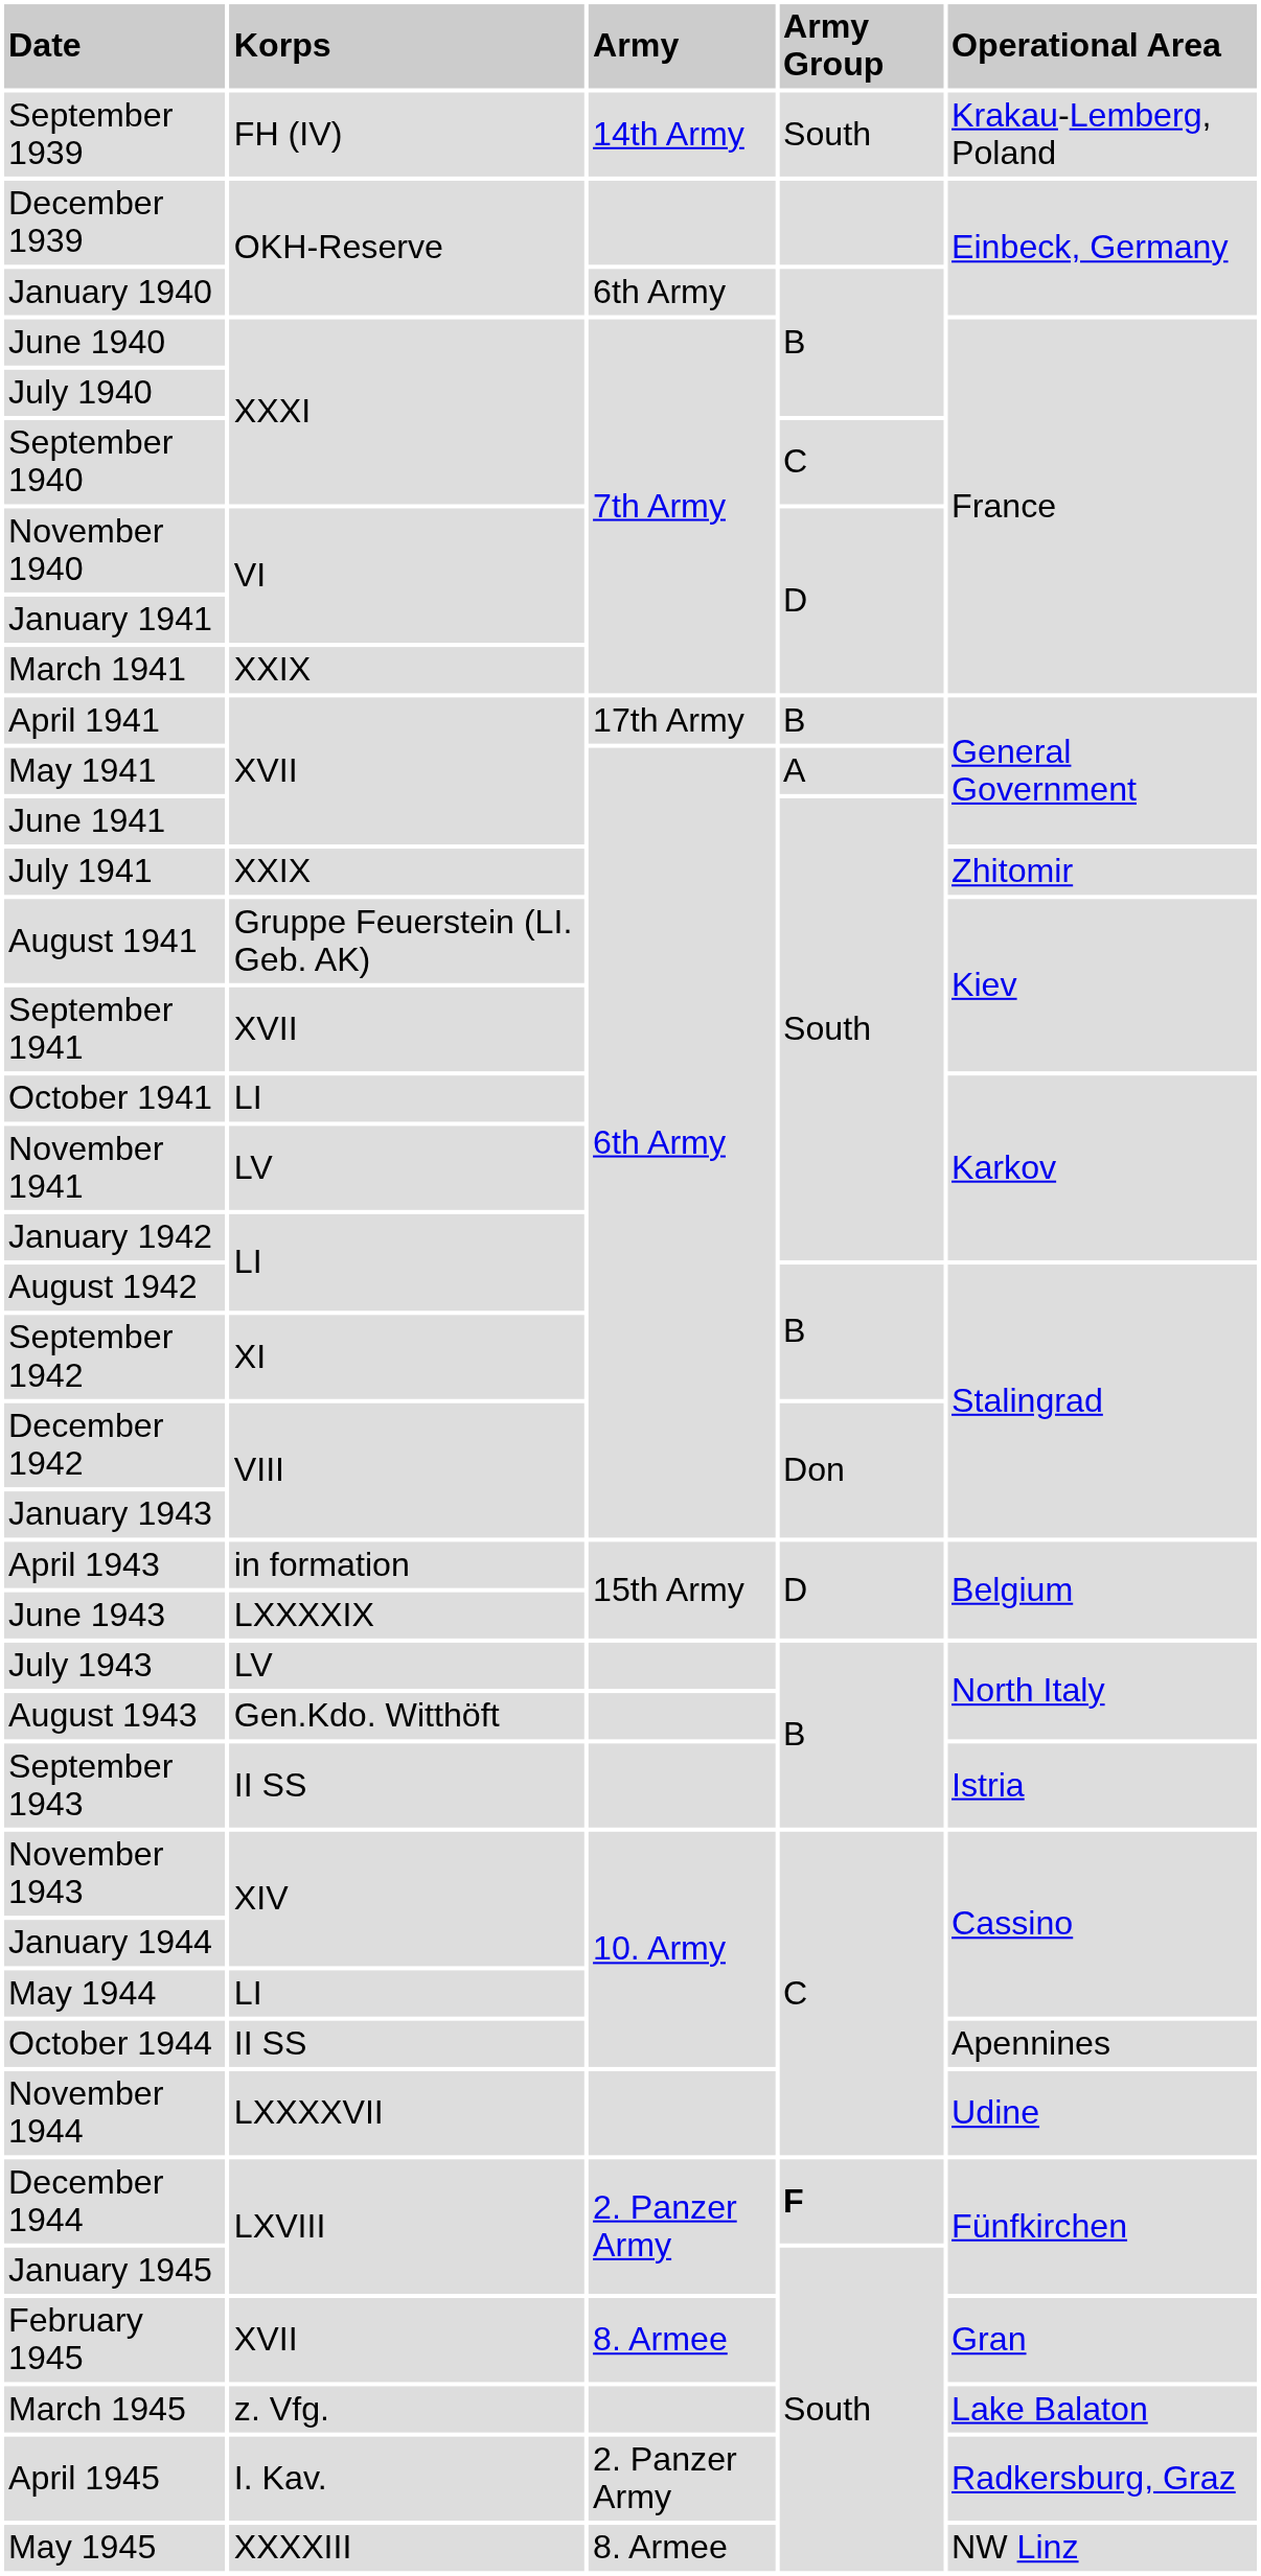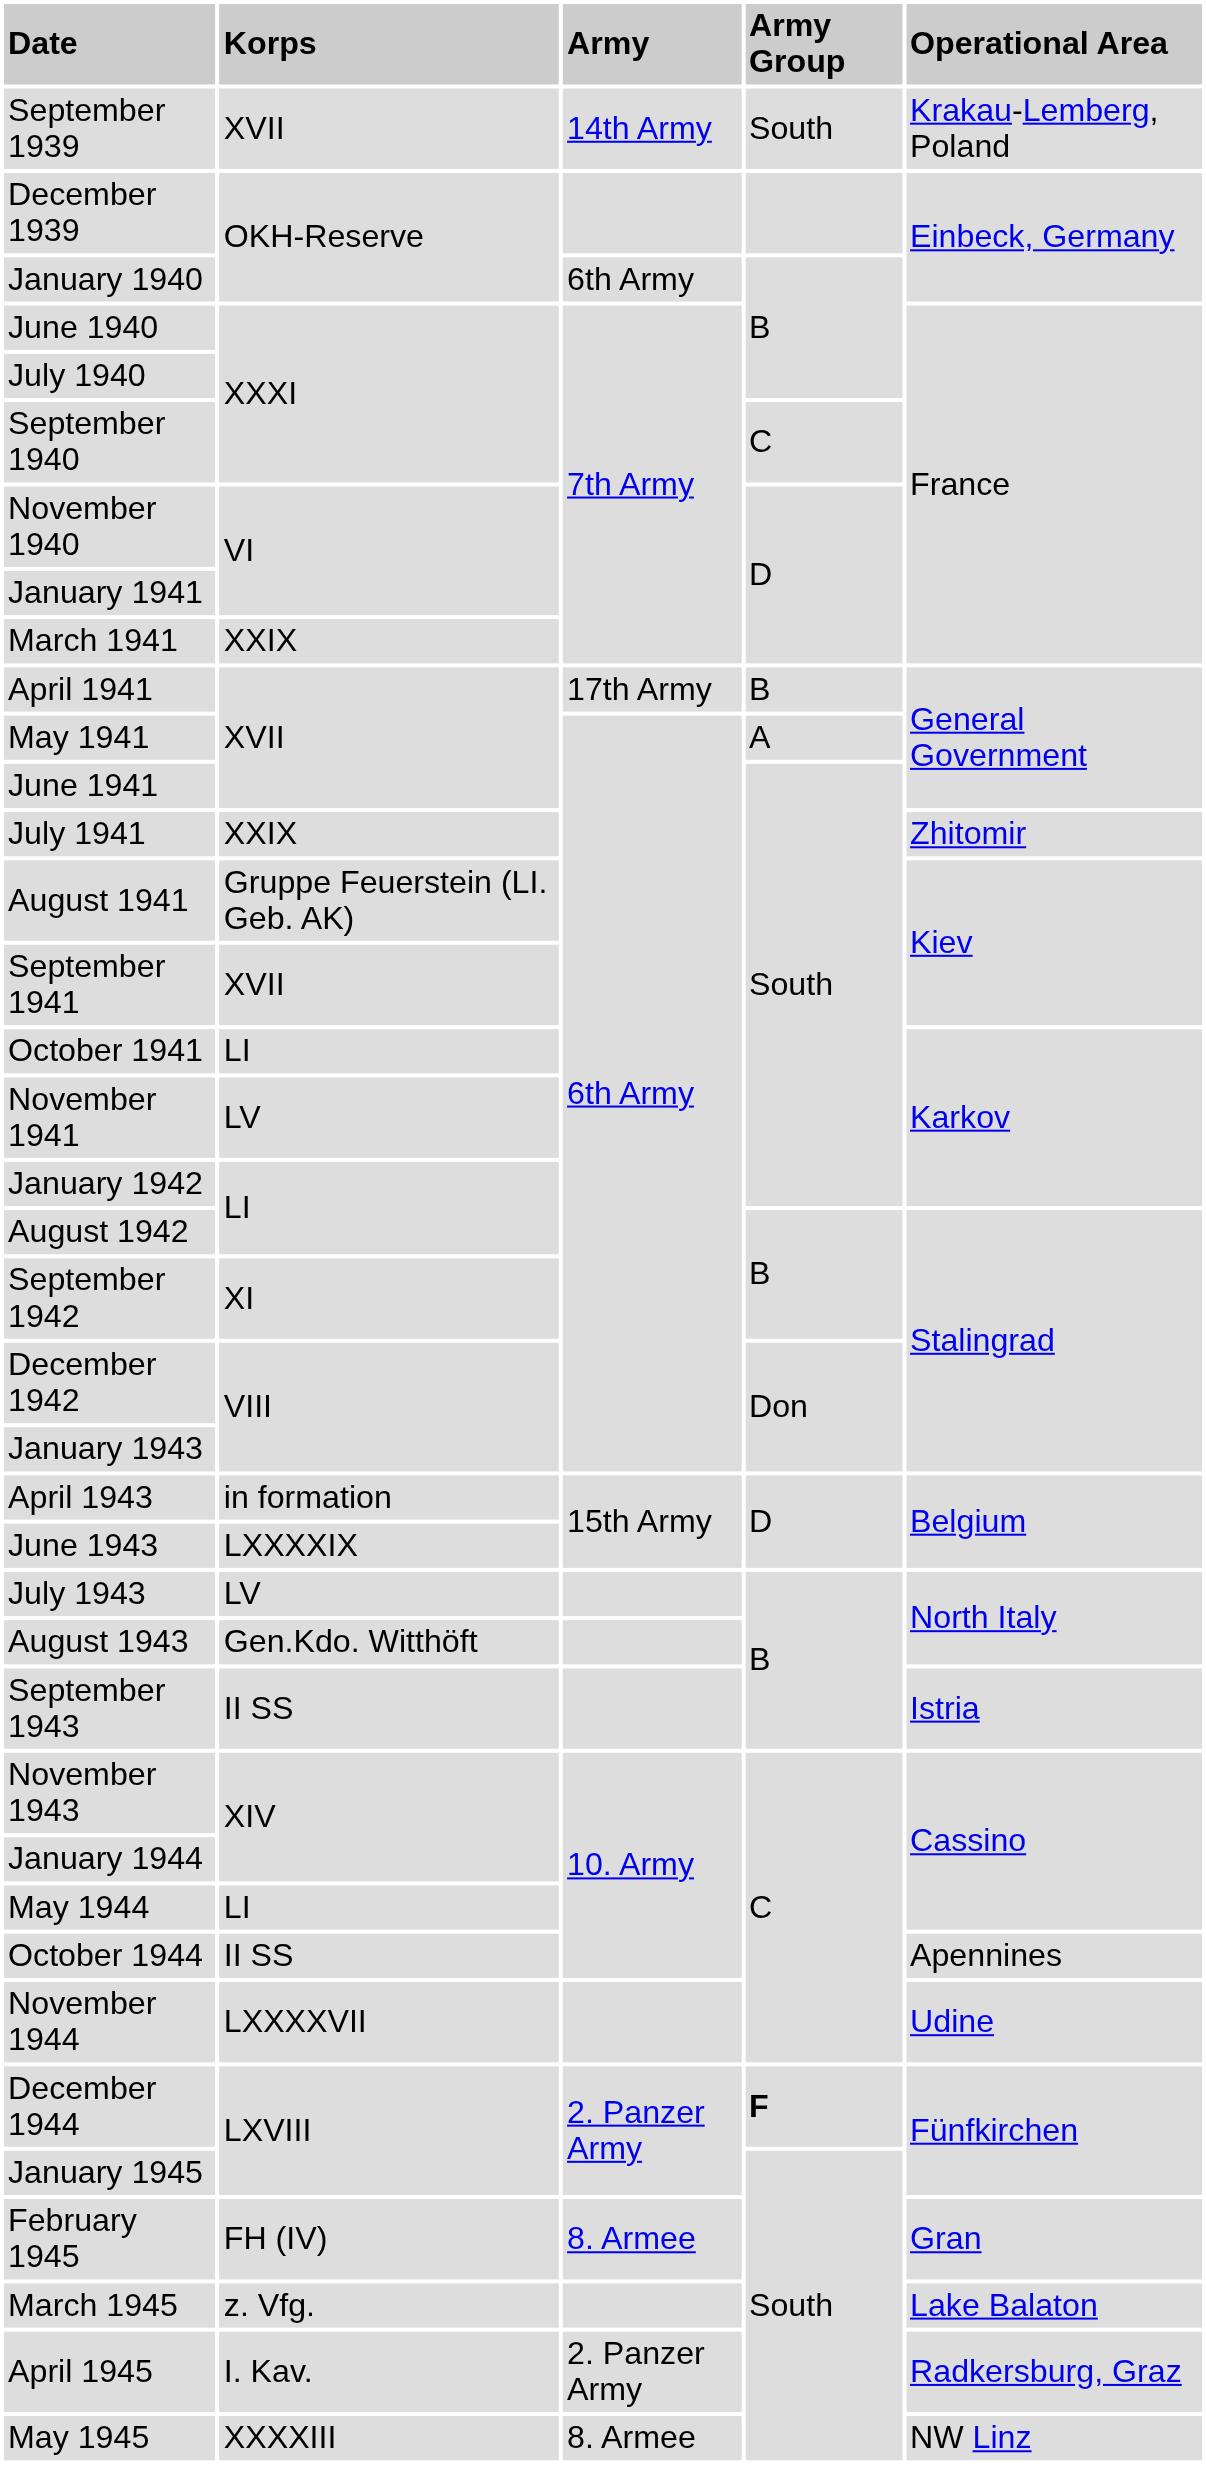September 1939 | column 2: FH (IV) -> XVII
February 1945 | column 2: XVII -> FH (IV)
